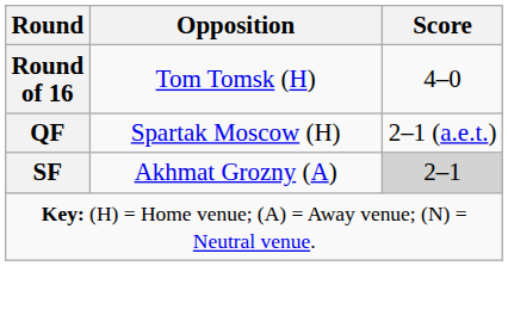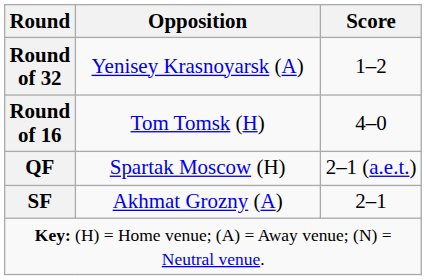+ row: Round of 32 | Yenisey Krasnoyarsk (A) | 1–2
SF | Score: lightgrey background -> no background
